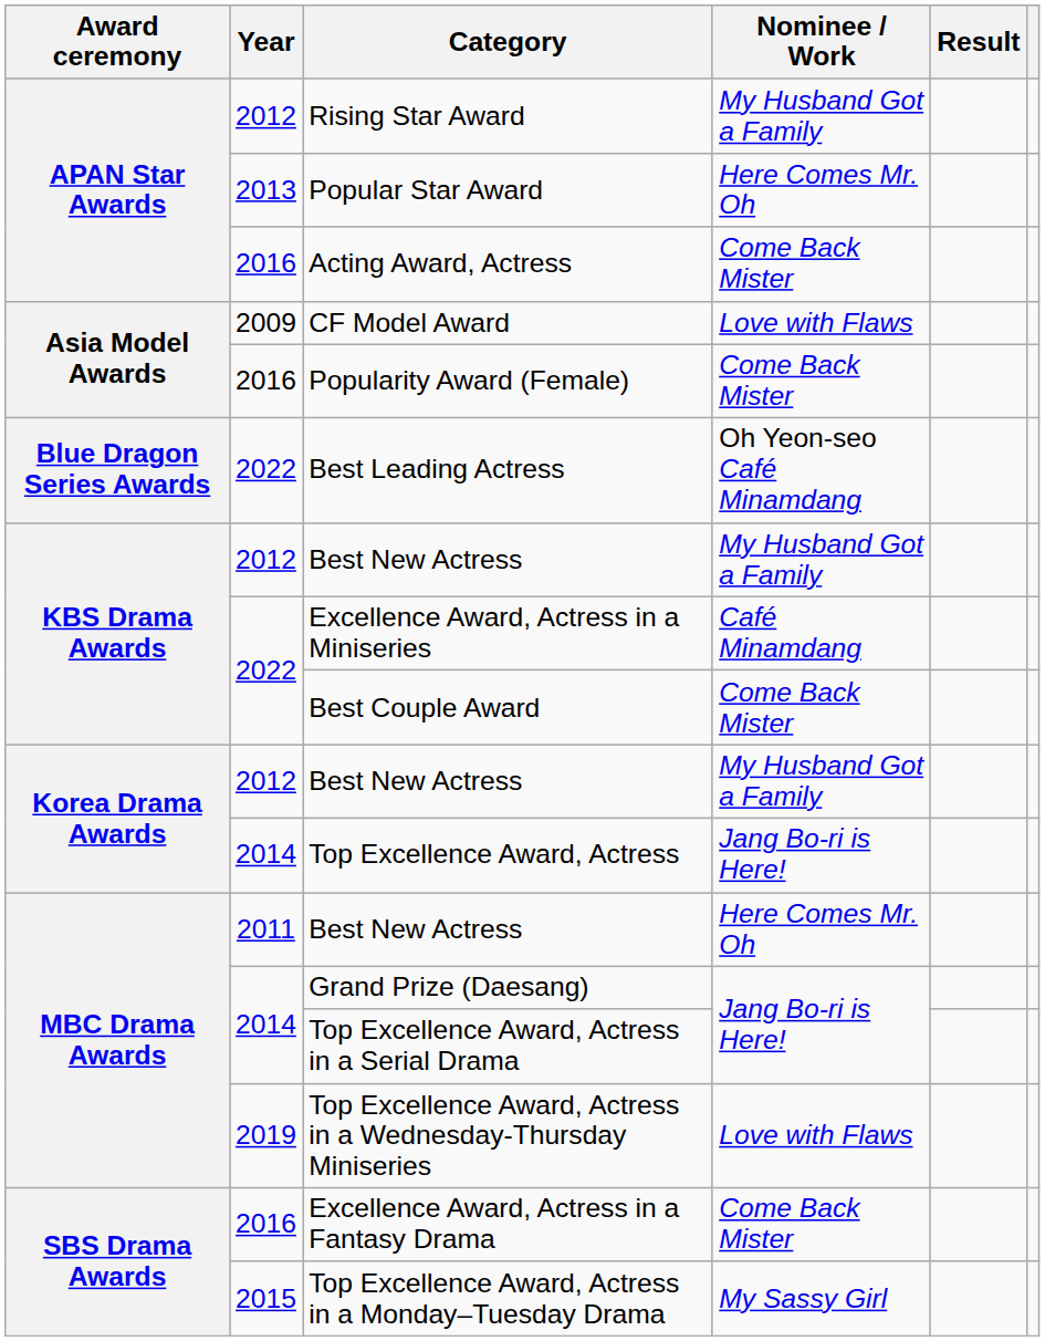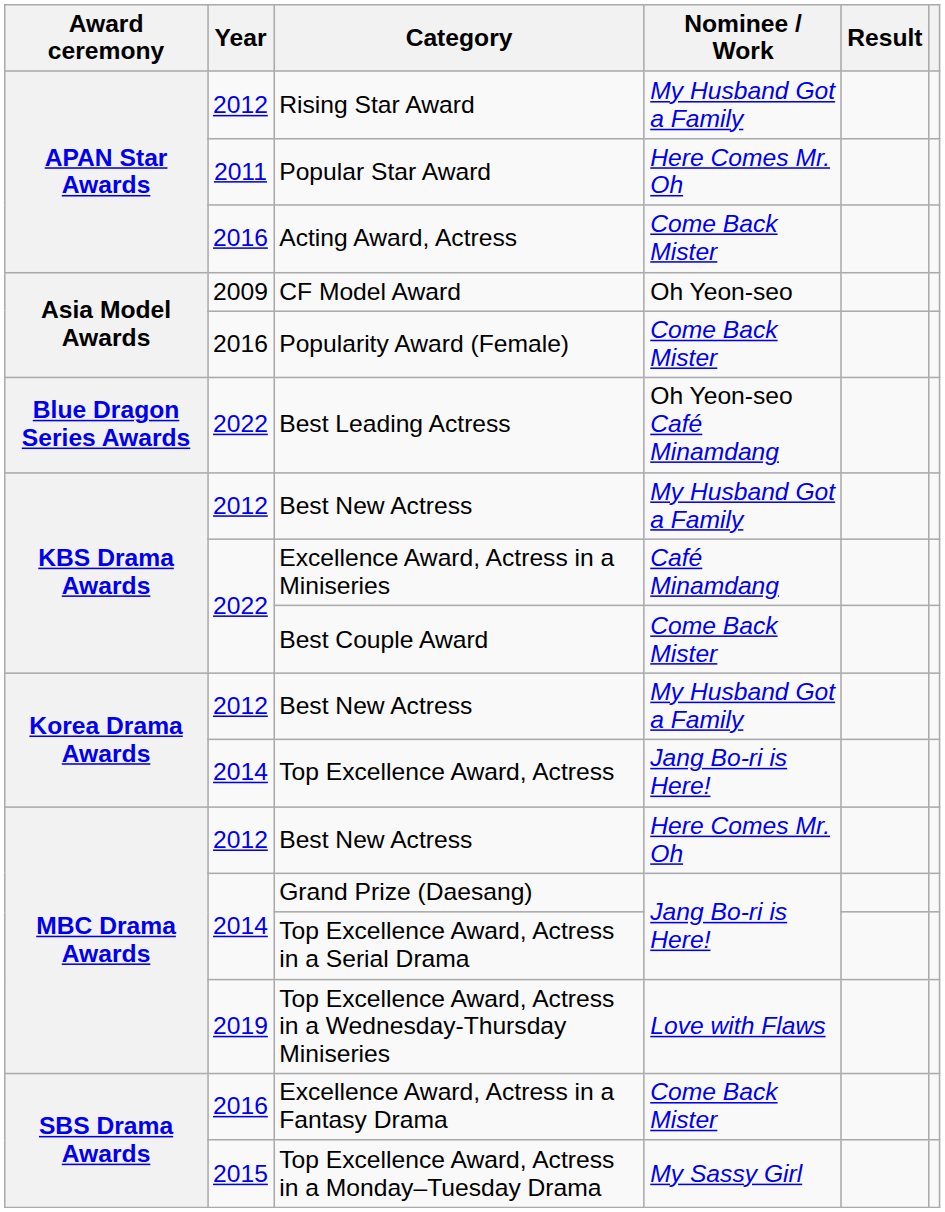Popular Star Award | Year: 2013 -> 2011
CF Model Award | Nominee / Work: Love with Flaws -> Oh Yeon-seo
MBC Drama Awards / Best New Actress | Year: 2011 -> 2012
